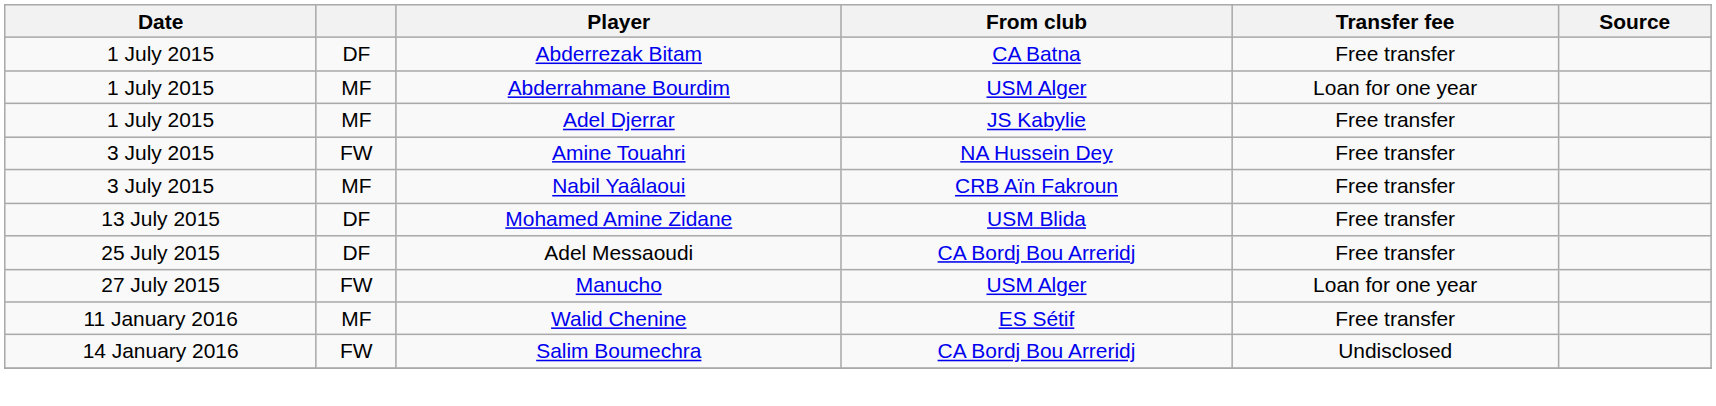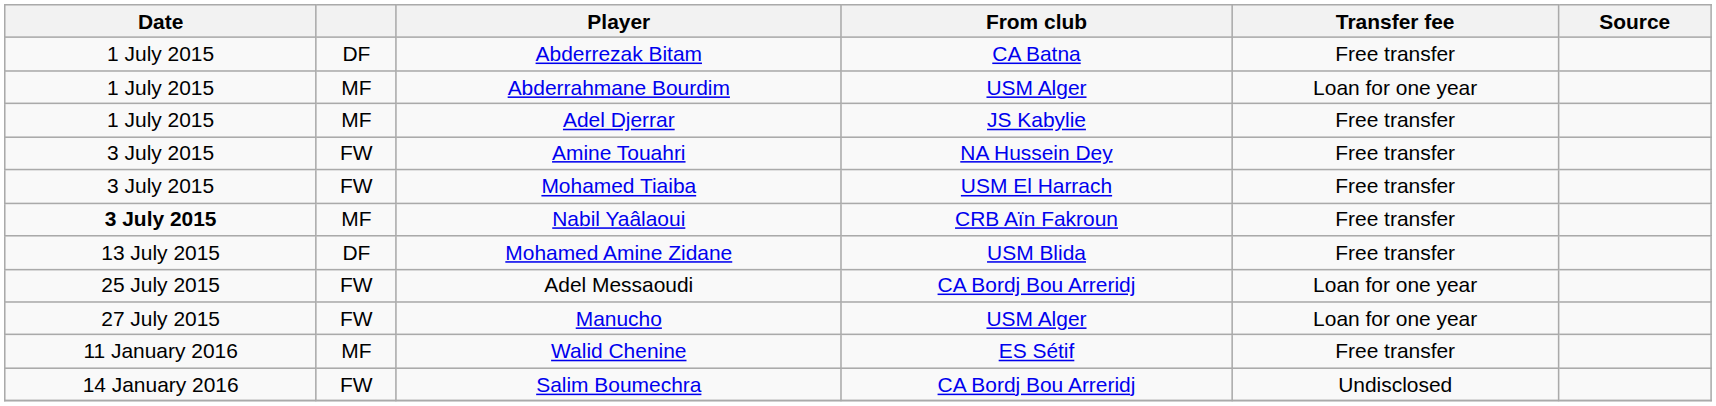+ row: 3 July 2015 | FW | Mohamed Tiaiba | USM El Harrach | Free transfer
Nabil Yaâlaoui | Date: normal -> bold
Adel Messaoudi | column 2: DF -> FW
Adel Messaoudi | Transfer fee: Free transfer -> Loan for one year
